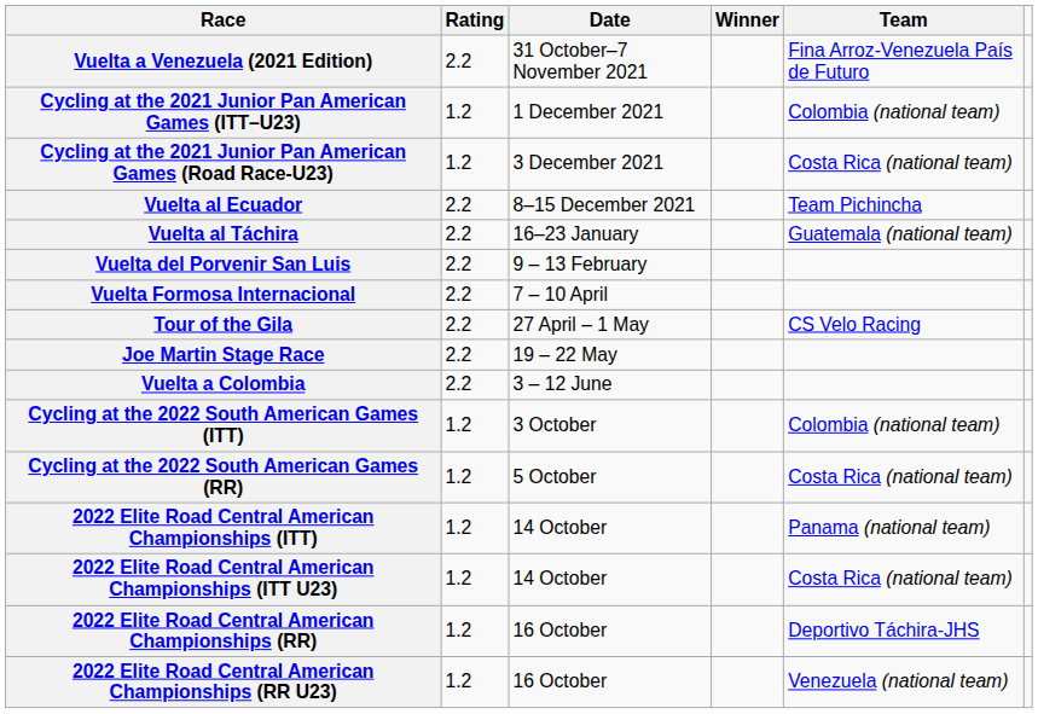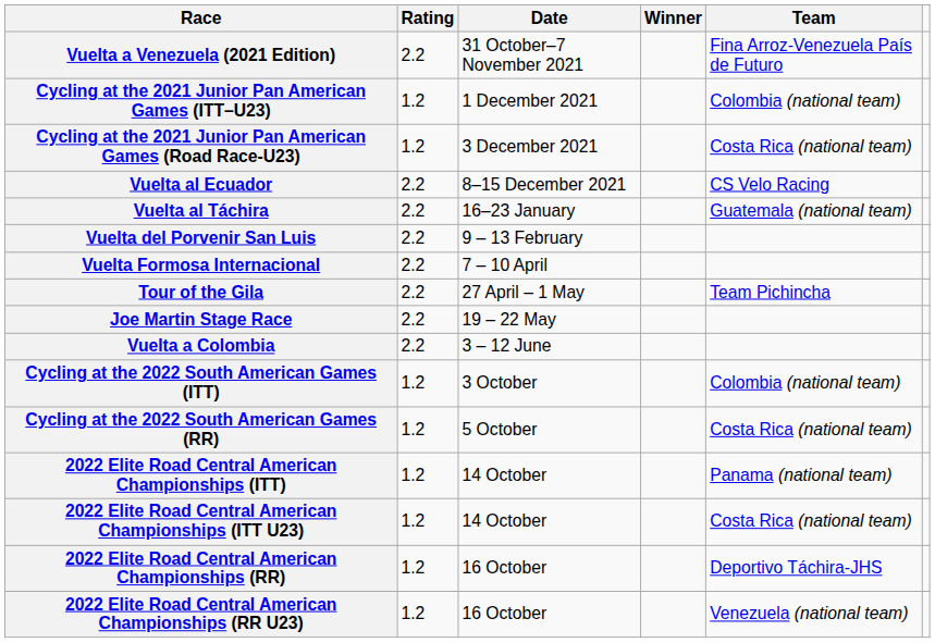Vuelta al Ecuador | Team: Team Pichincha -> CS Velo Racing
Tour of the Gila | Team: CS Velo Racing -> Team Pichincha
